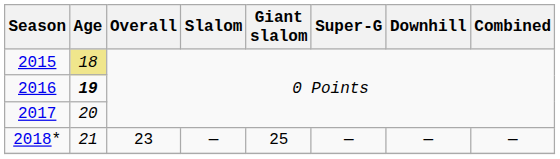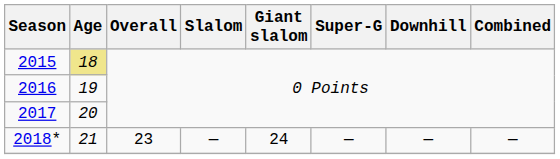2016 | Age: bold -> normal
2018* | Giant slalom: 25 -> 24
